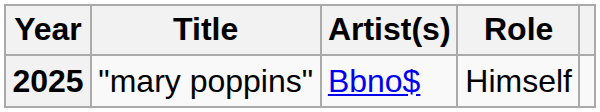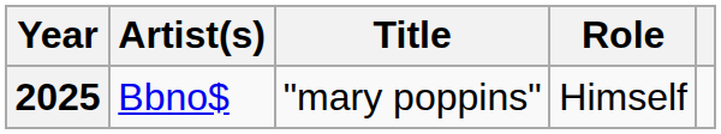columns swapped: Title <-> Artist(s)
